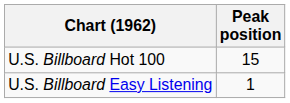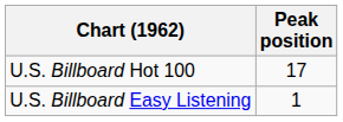U.S. Billboard Hot 100 | Peak position: 15 -> 17
